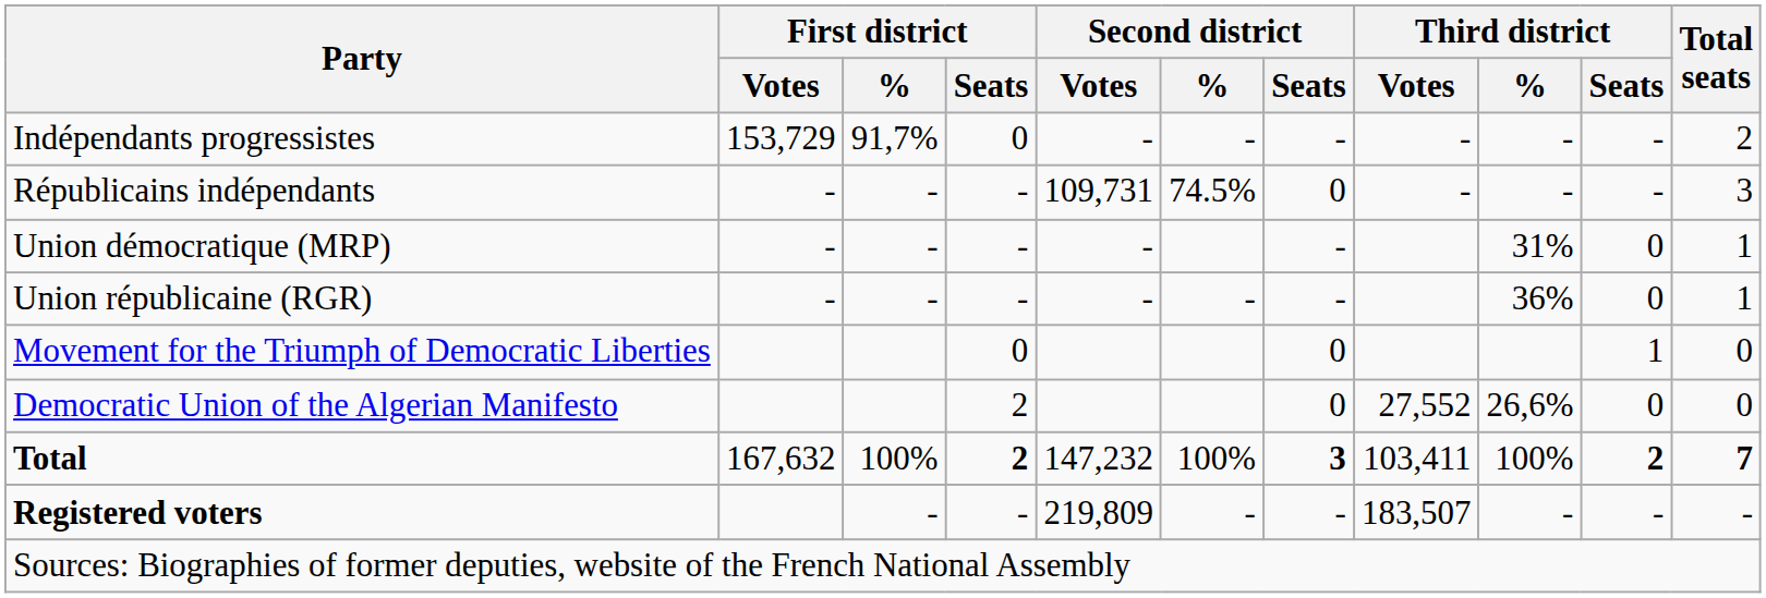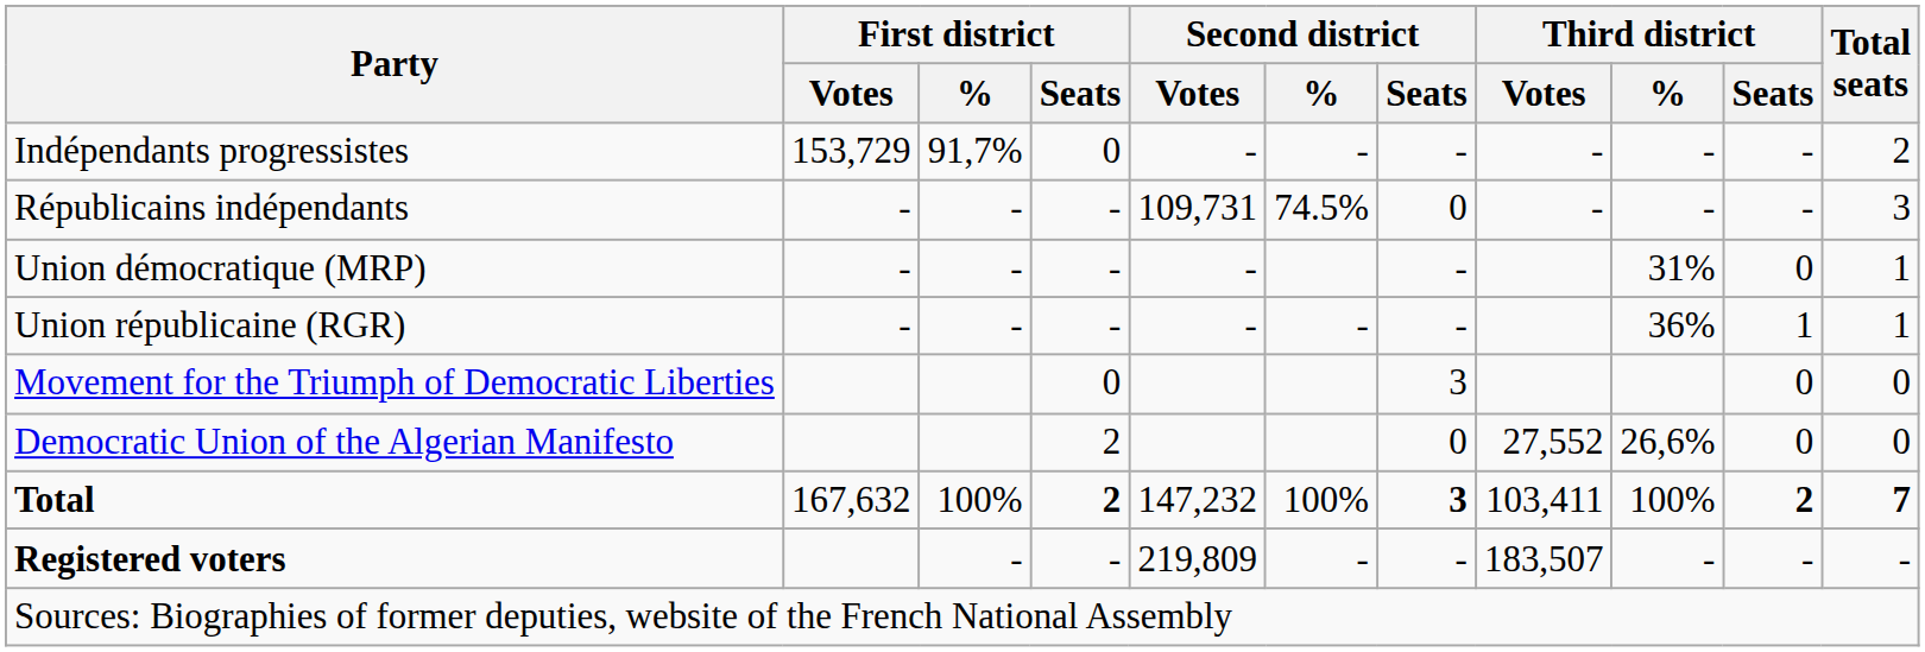Union républicaine (RGR) | Third district / Seats: 0 -> 1
Movement for the Triumph of Democratic Liberties | Second district / Seats: 0 -> 3
Movement for the Triumph of Democratic Liberties | Third district / Seats: 1 -> 0
